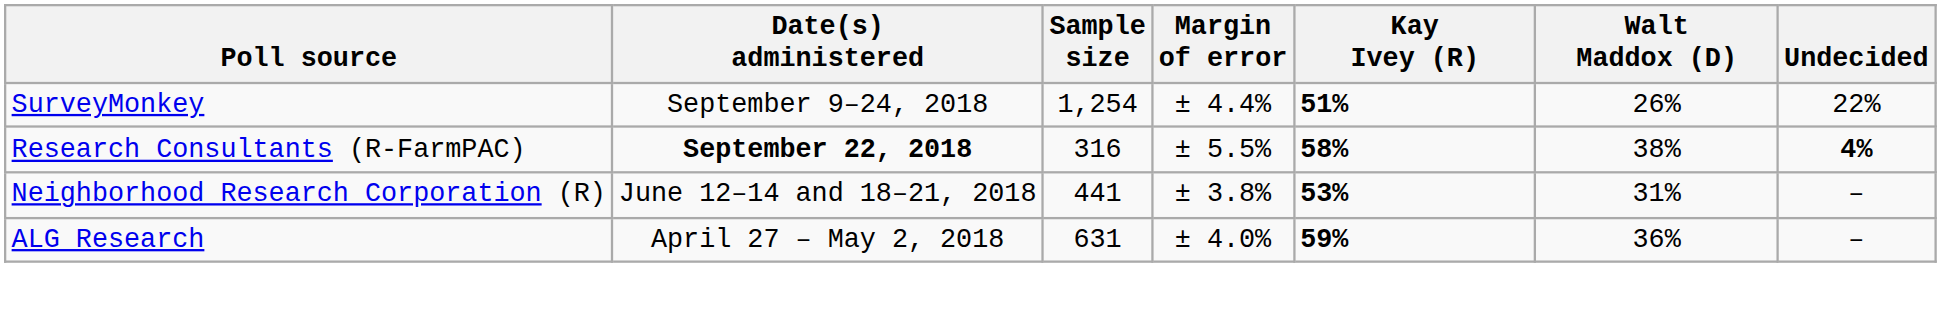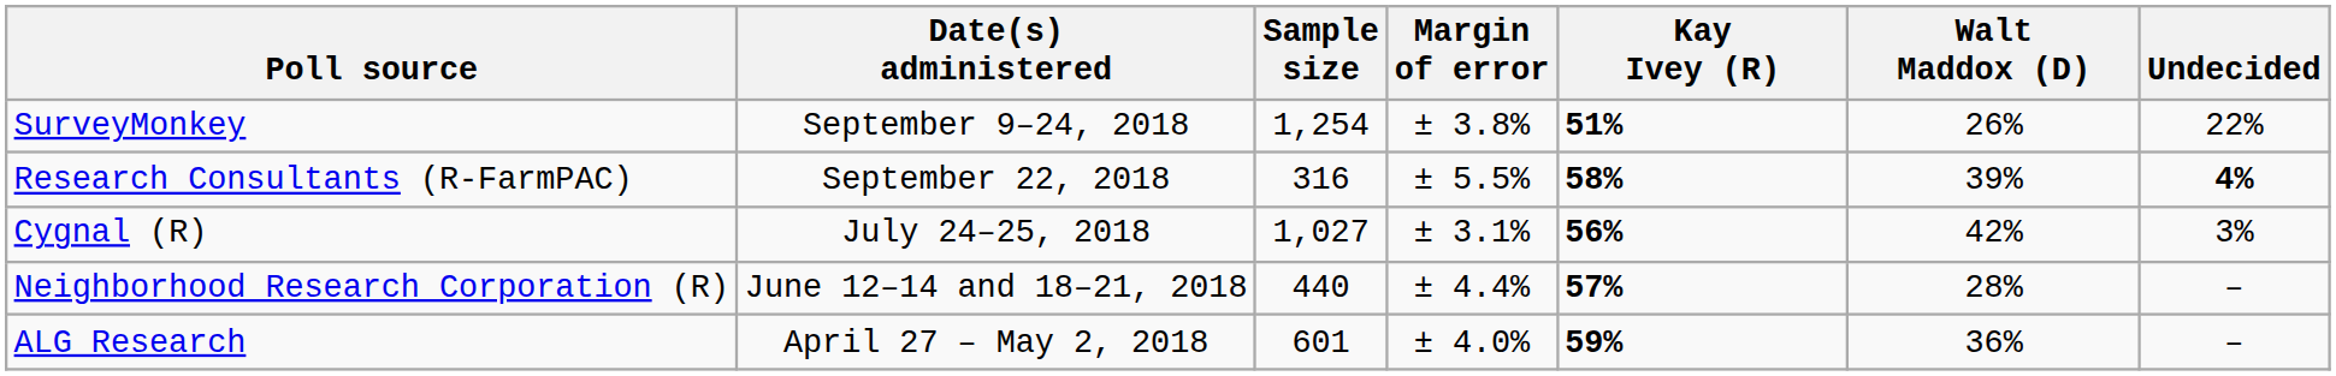SurveyMonkey | Margin of error: ± 4.4% -> ± 3.8%
Research Consultants (R-FarmPAC) | Date(s) administered: bold -> normal
Research Consultants (R-FarmPAC) | Walt Maddox (D): 38% -> 39%
+ row: Cygnal (R) | July 24–25, 2018 | 1,027 | ± 3.1% | 56% | 42% | 3%
Neighborhood Research Corporation (R) | Sample size: 441 -> 440
Neighborhood Research Corporation (R) | Margin of error: ± 3.8% -> ± 4.4%
Neighborhood Research Corporation (R) | Kay Ivey (R): 53% -> 57%
Neighborhood Research Corporation (R) | Walt Maddox (D): 31% -> 28%
ALG Research | Sample size: 631 -> 601
